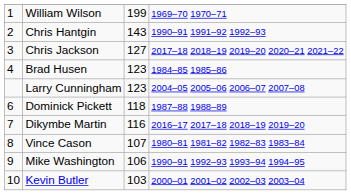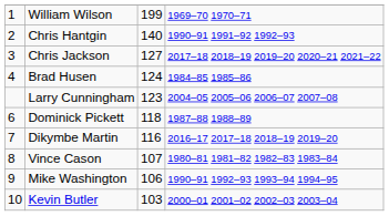Chris Hantgin | column 3: 143 -> 140
Brad Husen | column 3: 123 -> 124
